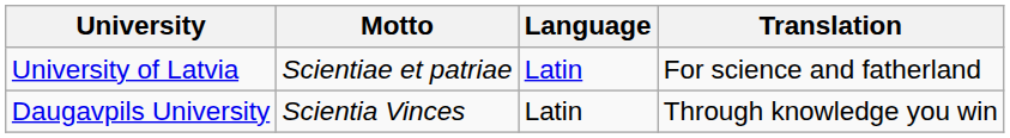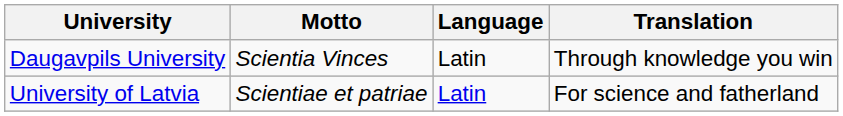rows swapped: University of Latvia <-> Daugavpils University
